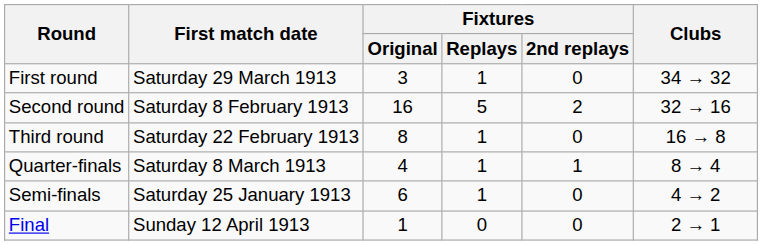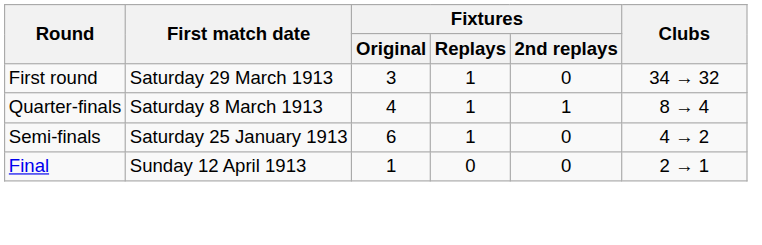- row: Second round | Saturday 8 February 1913 | 16 | 5 | 2 | 32 → 16
- row: Third round | Saturday 22 February 1913 | 8 | 1 | 0 | 16 → 8
